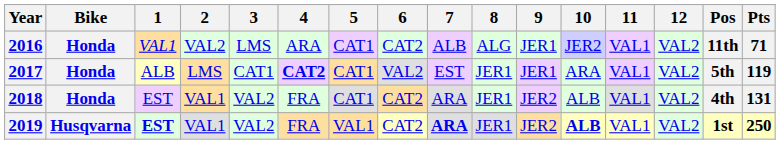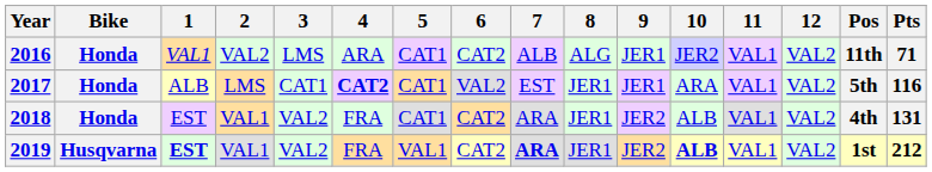2017 | Pts: 119 -> 116
2019 | Pts: 250 -> 212
